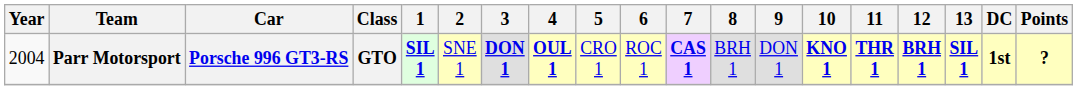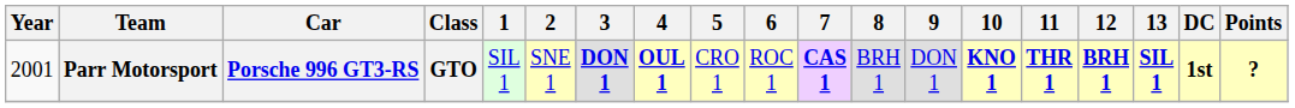Parr Motorsport | Year: 2004 -> 2001
Parr Motorsport | 1: bold -> normal
